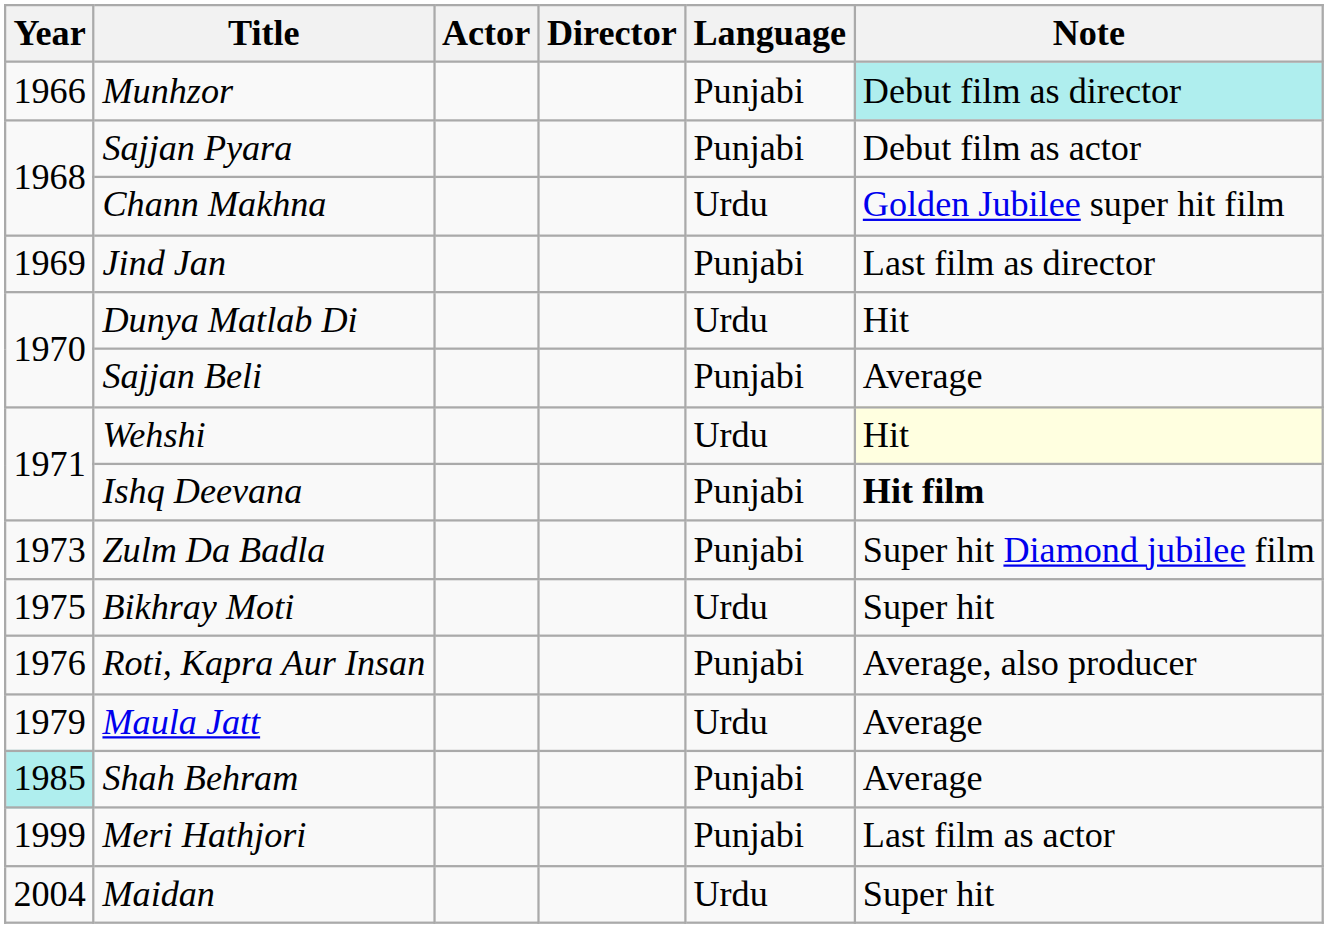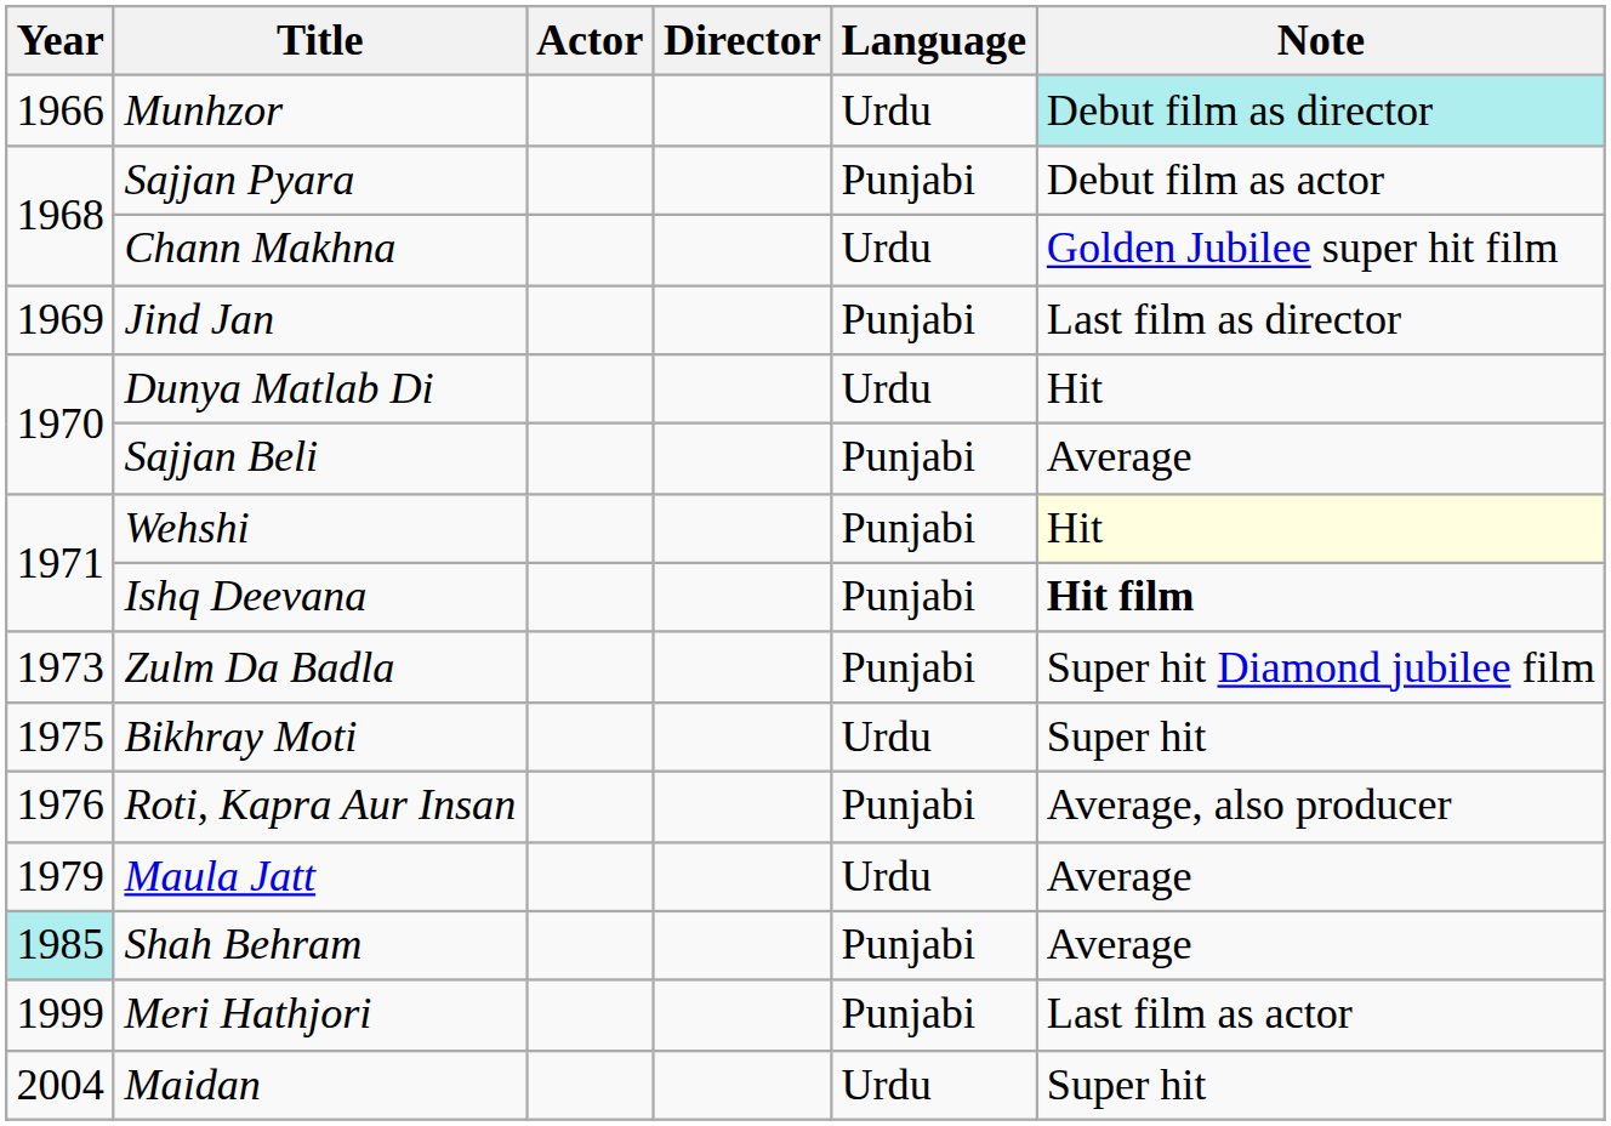Munhzor | Language: Punjabi -> Urdu
Wehshi | Language: Urdu -> Punjabi
